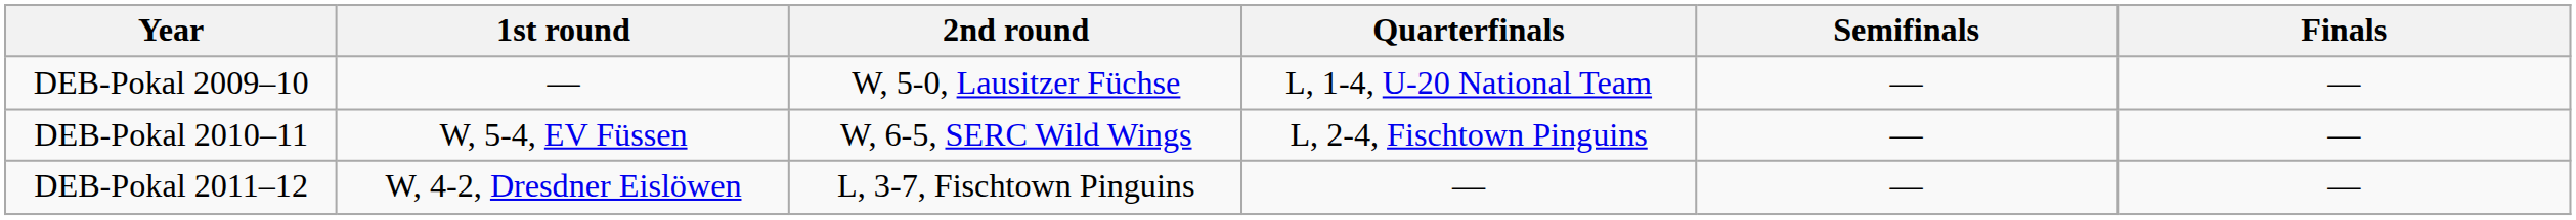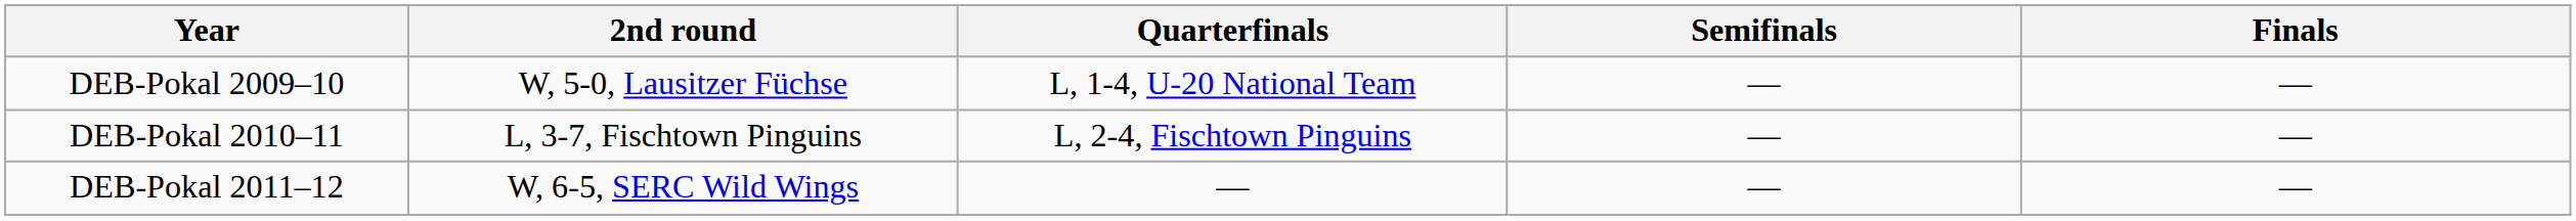- column: 1st round | — | W, 5-4, EV Füssen | W, 4-2, Dresdner Eislöwen
DEB-Pokal 2010–11 | 2nd round: W, 6-5, SERC Wild Wings -> L, 3-7, Fischtown Pinguins
DEB-Pokal 2011–12 | 2nd round: L, 3-7, Fischtown Pinguins -> W, 6-5, SERC Wild Wings
